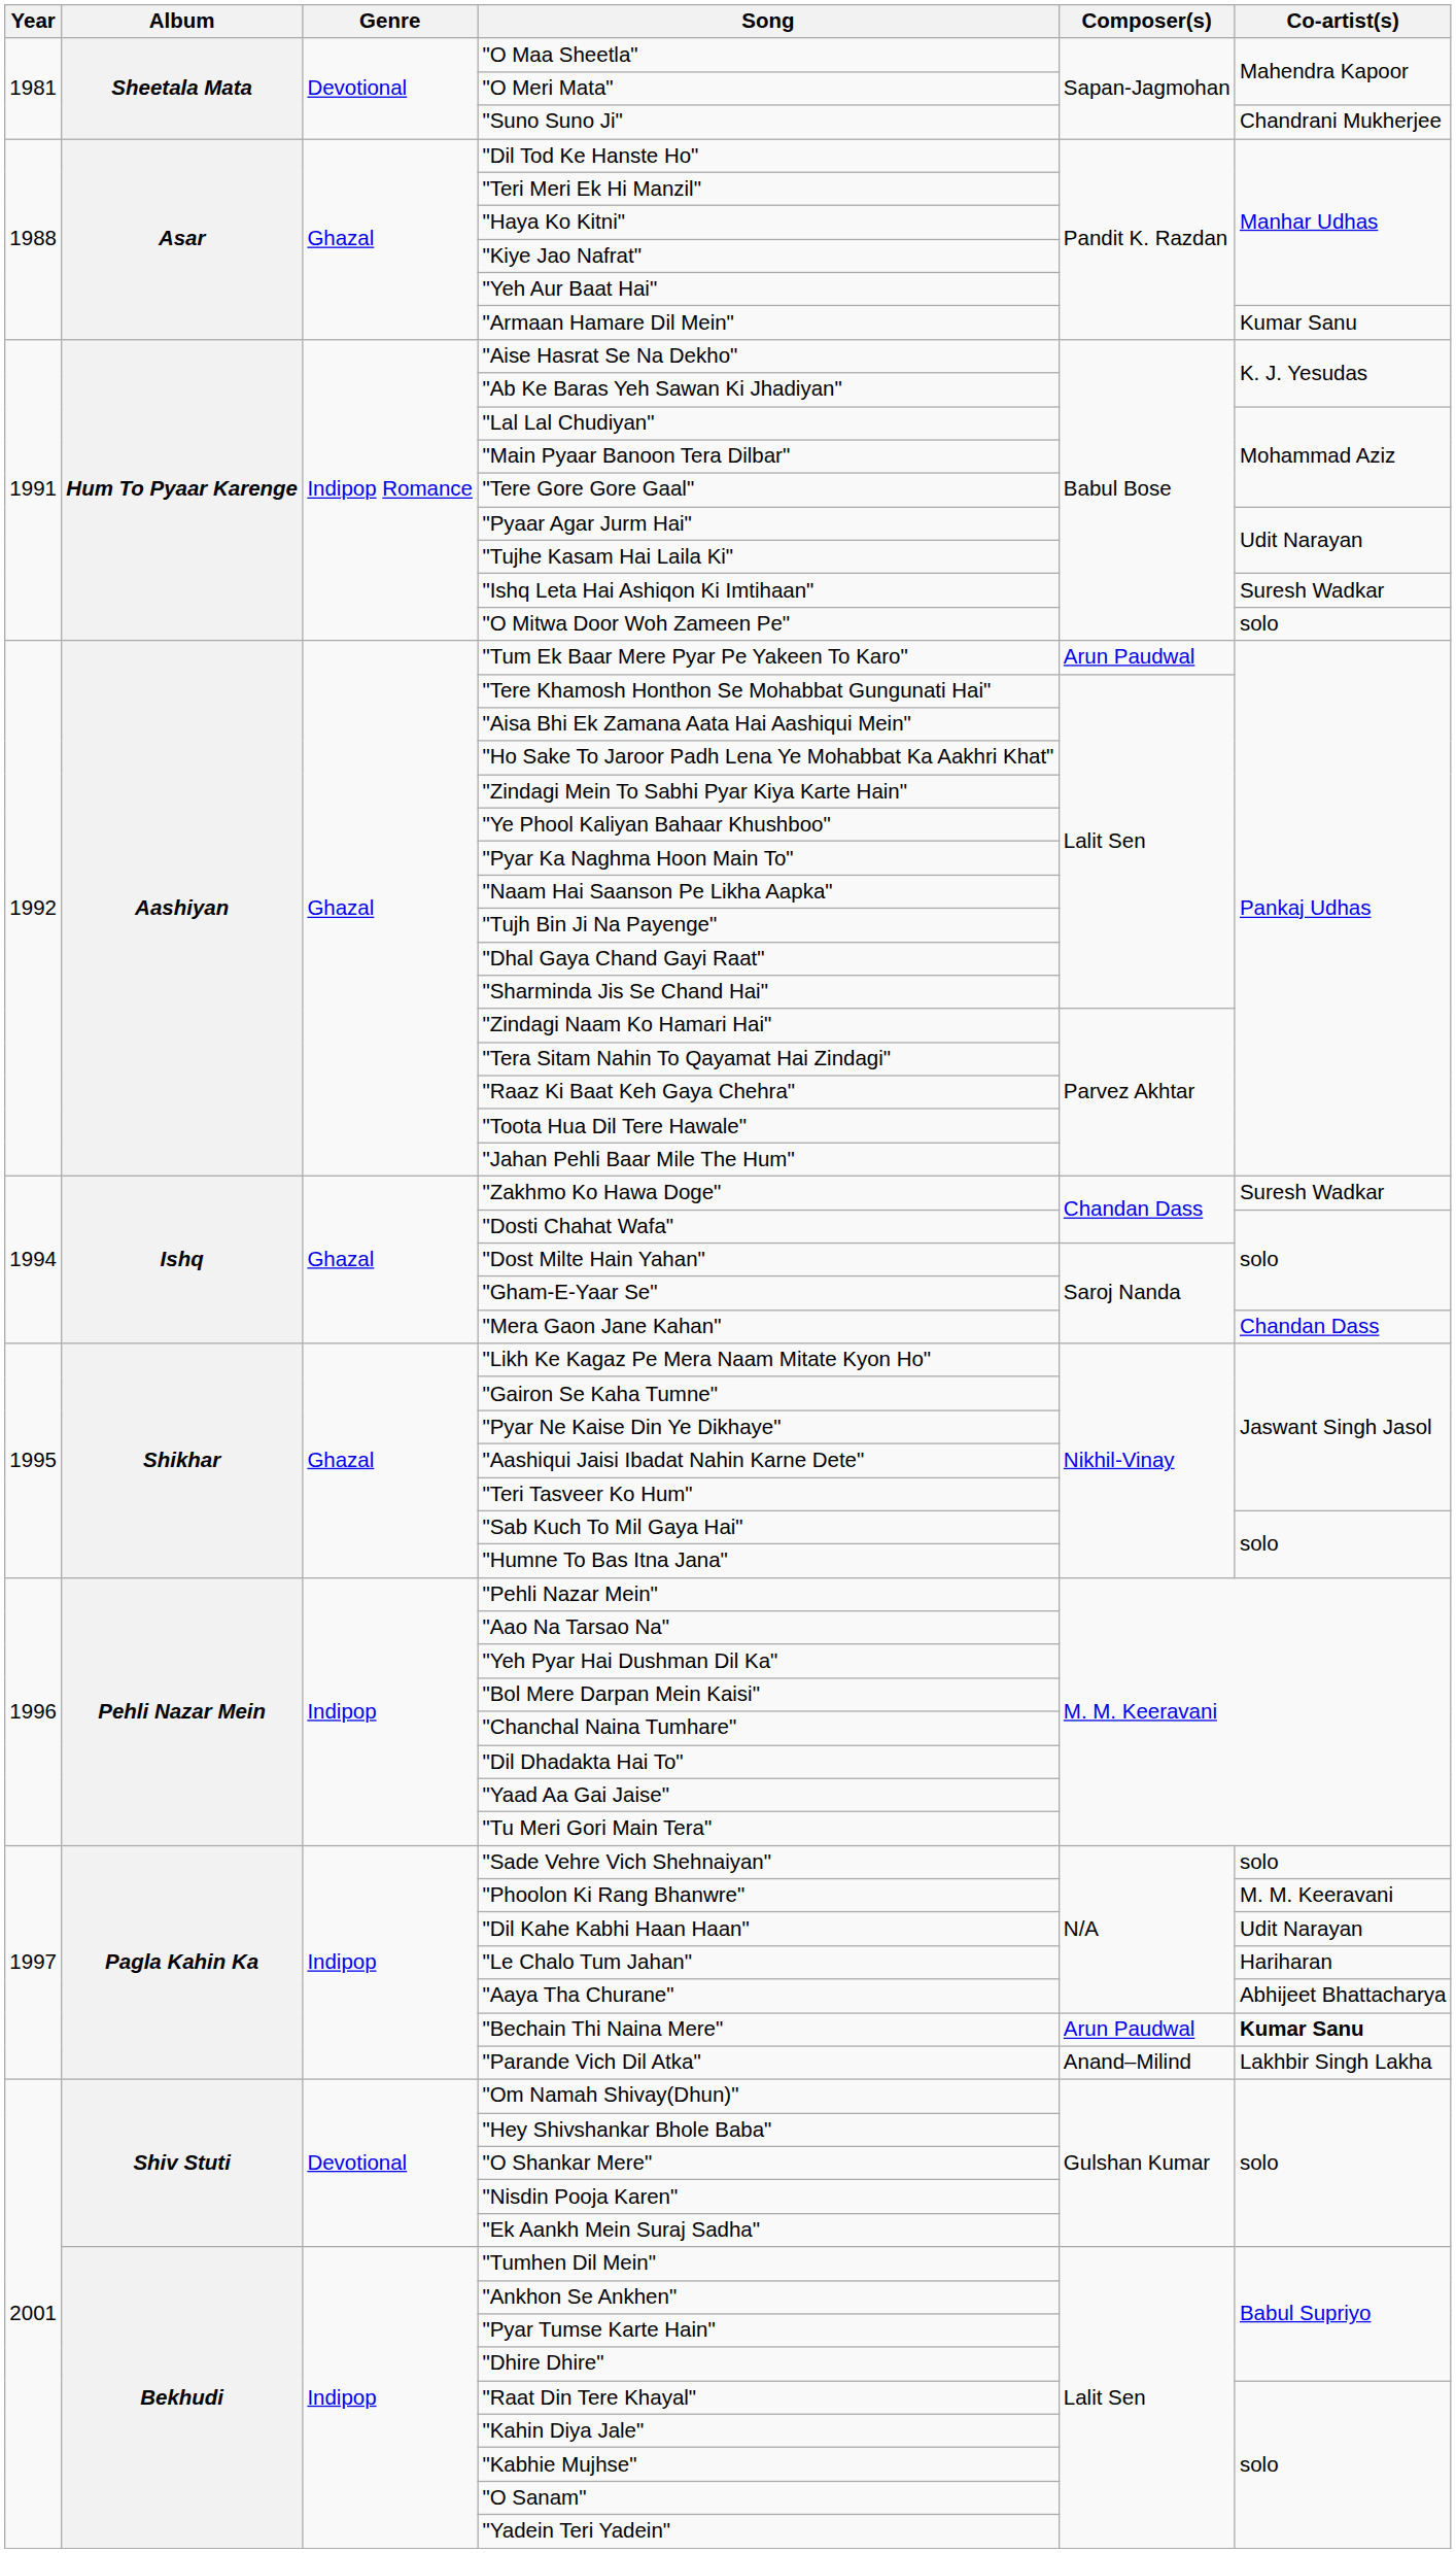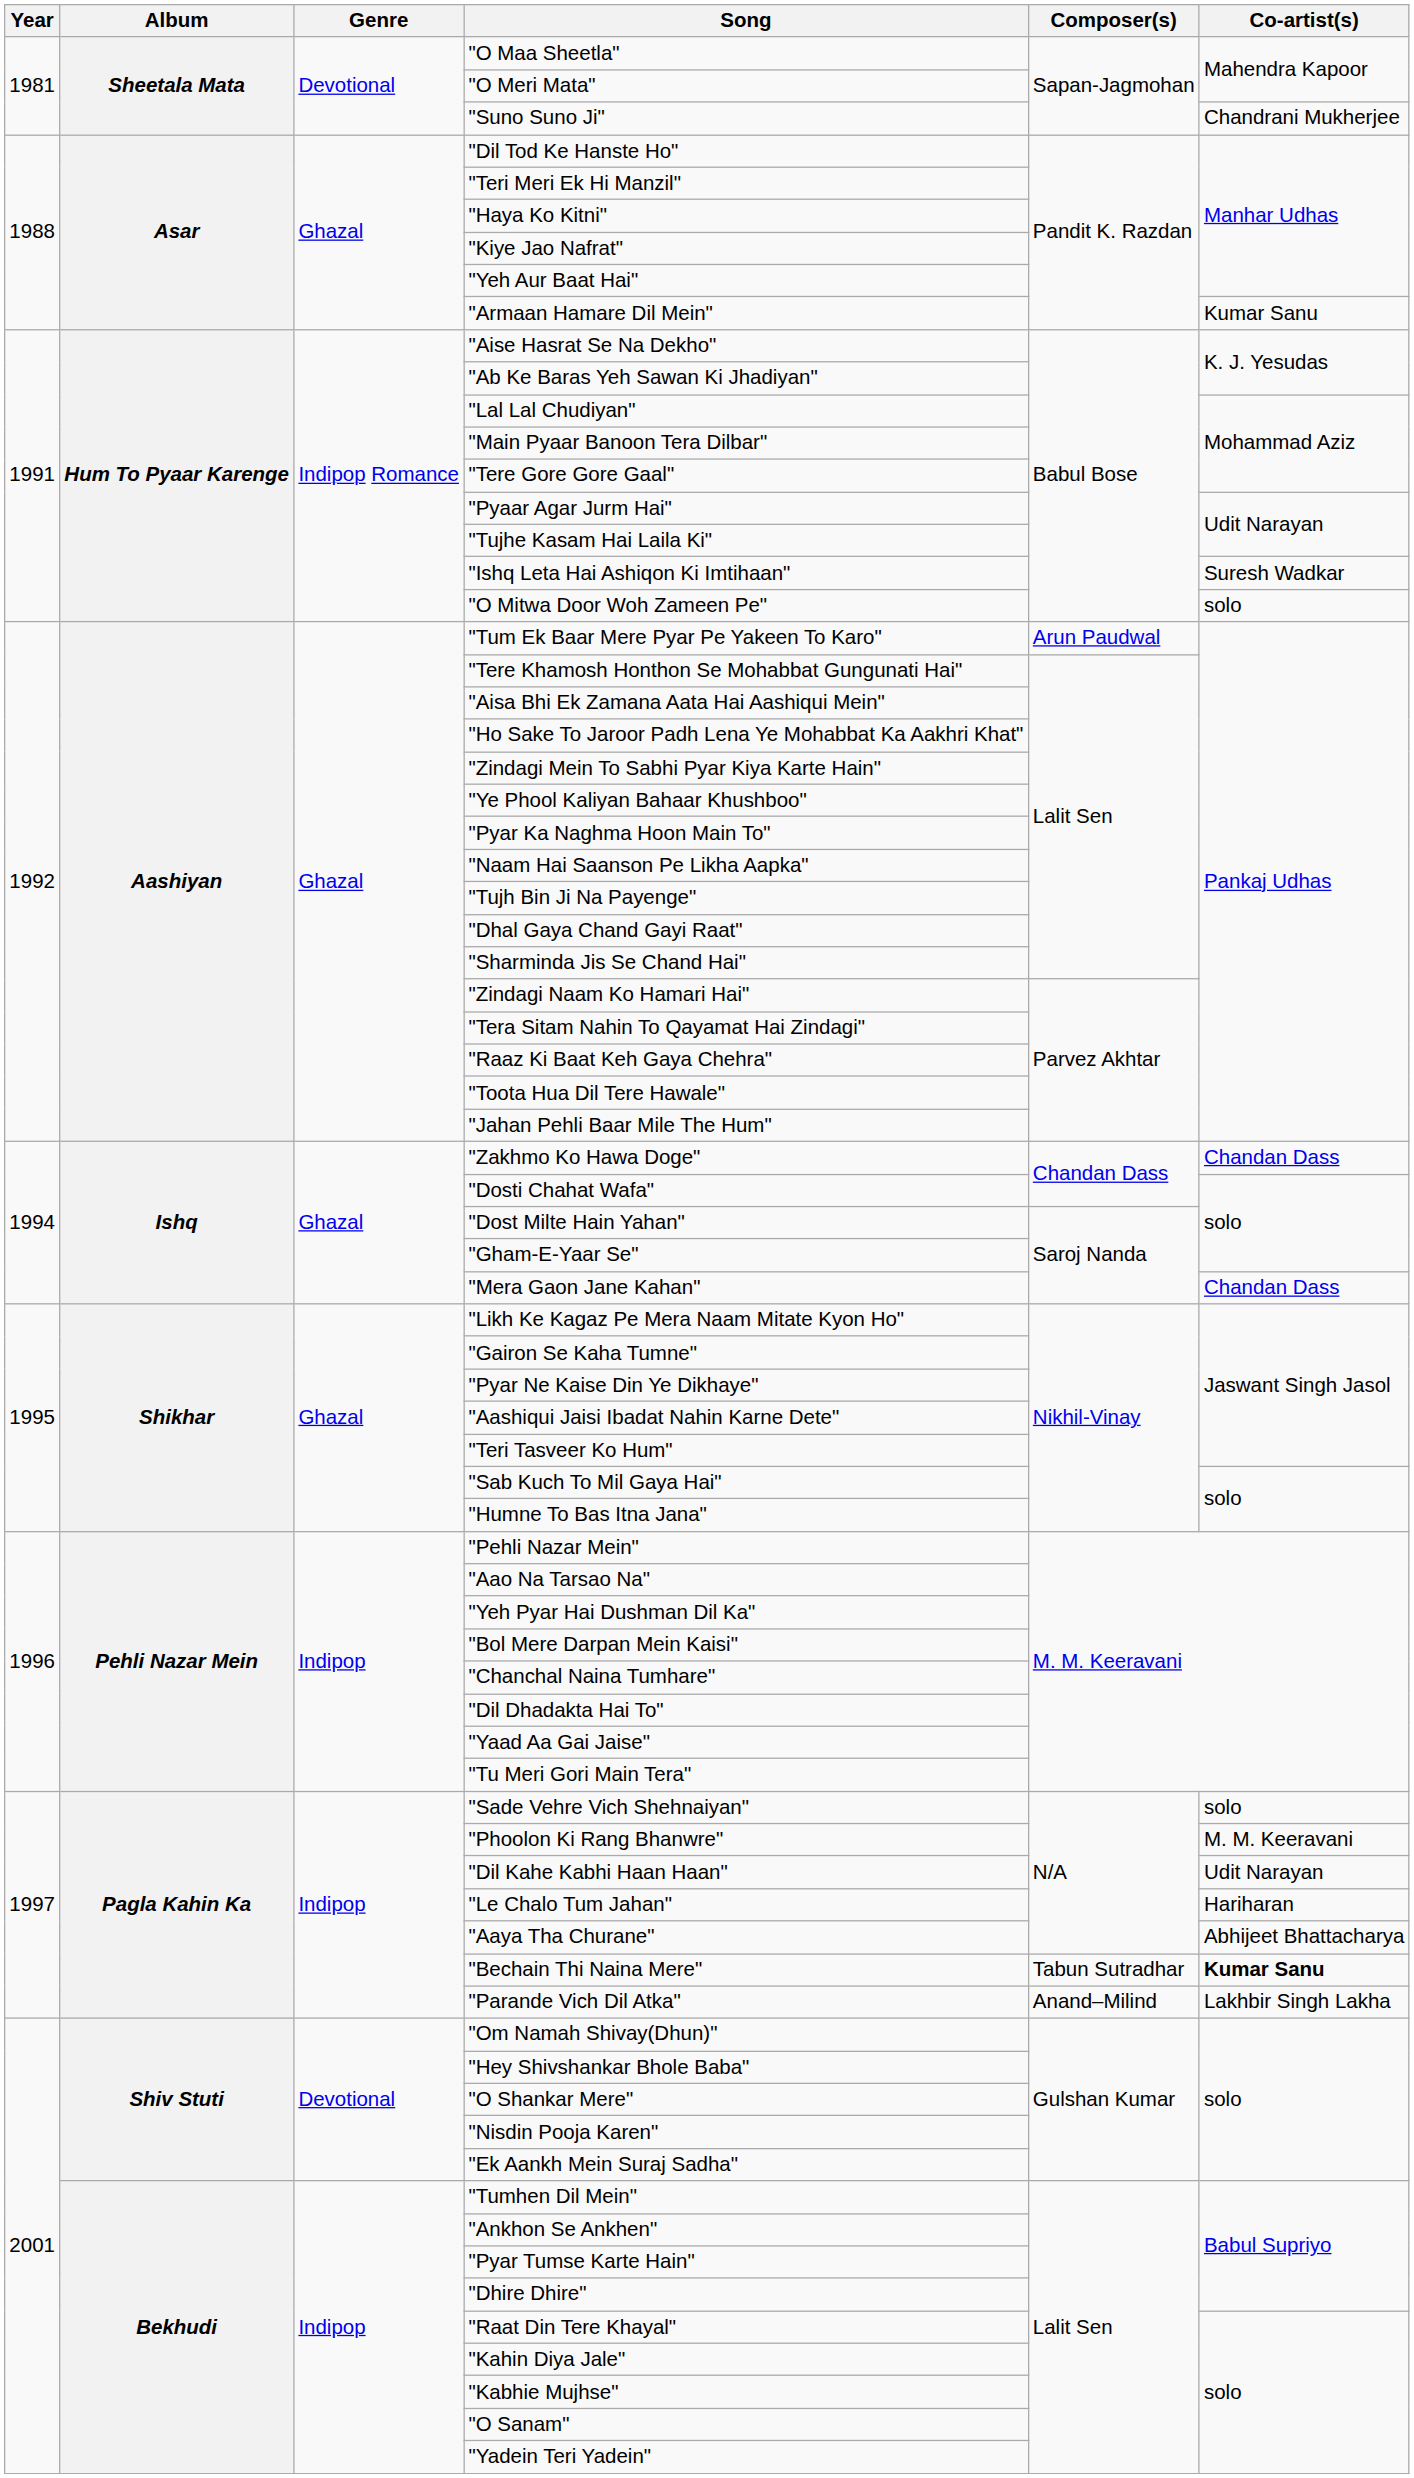"Zakhmo Ko Hawa Doge" | Co-artist(s): Suresh Wadkar -> Chandan Dass
"Bechain Thi Naina Mere" | Composer(s): Arun Paudwal -> Tabun Sutradhar
